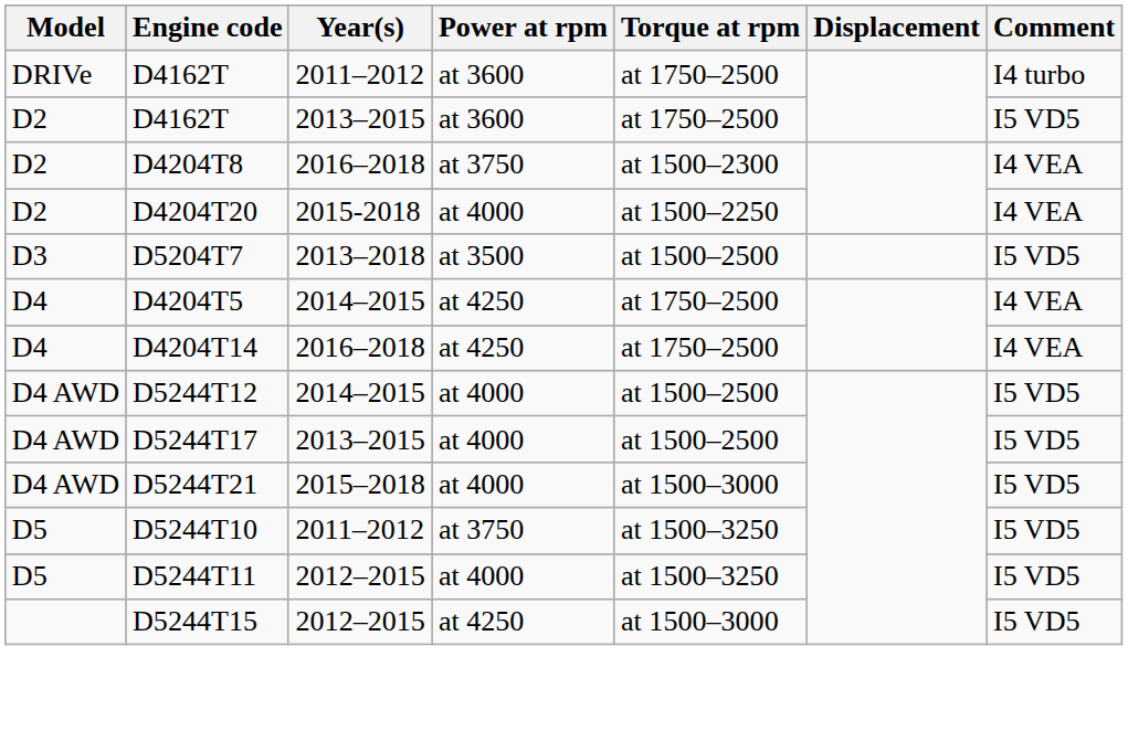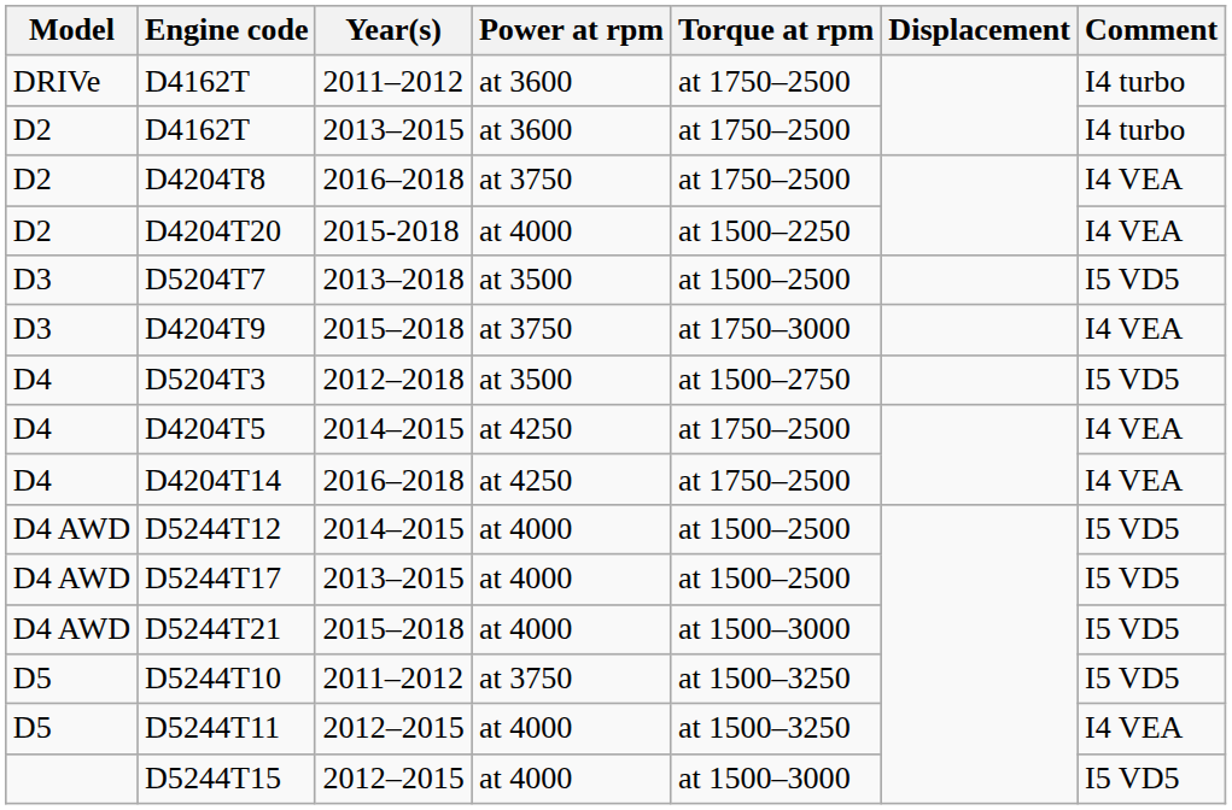D4162T / 2013–2015 | Comment: I5 VD5 -> I4 turbo
D4204T8 | Torque at rpm: at 1500–2300 -> at 1750–2500
+ row: D3 | D4204T9 | 2015–2018 | at 3750 | at 1750–3000 | I4 VEA
+ row: D4 | D5204T3 | 2012–2018 | at 3500 | at 1500–2750 | I5 VD5
D5244T11 | Comment: I5 VD5 -> I4 VEA
D5244T15 | Power at rpm: at 4250 -> at 4000
